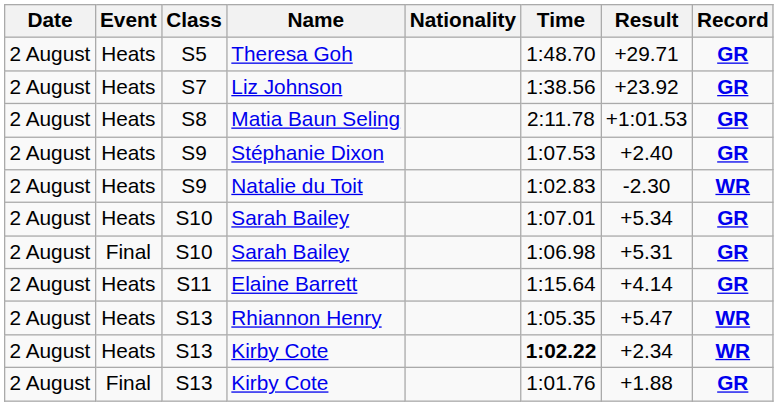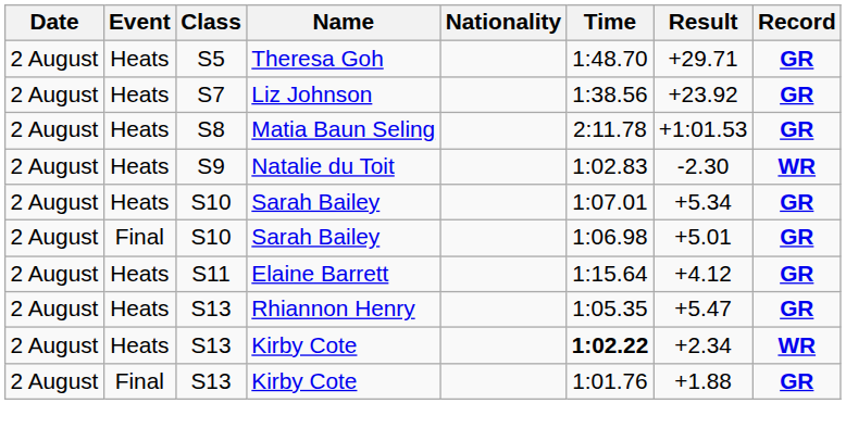- row: 2 August | Heats | S9 | Stéphanie Dixon | 1:07.53 | +2.40 | GR
Final / Sarah Bailey | Result: +5.31 -> +5.01
Elaine Barrett | Result: +4.14 -> +4.12
Rhiannon Henry | Record: WR -> GR
